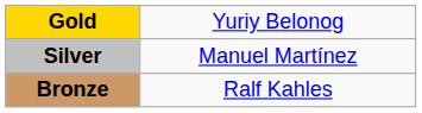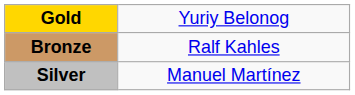rows swapped: Silver <-> Bronze
